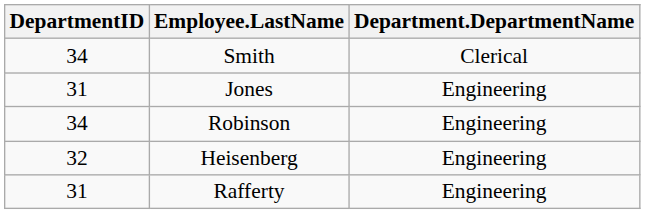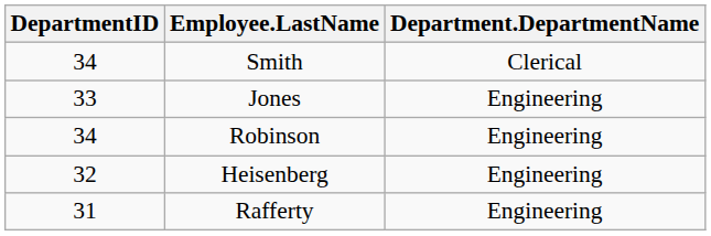Jones | DepartmentID: 31 -> 33
